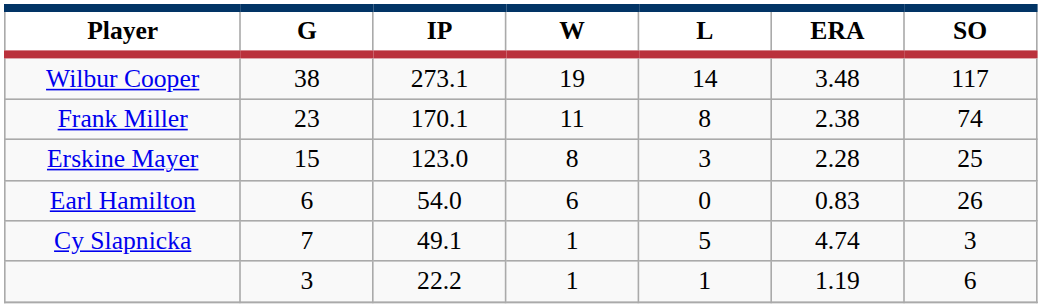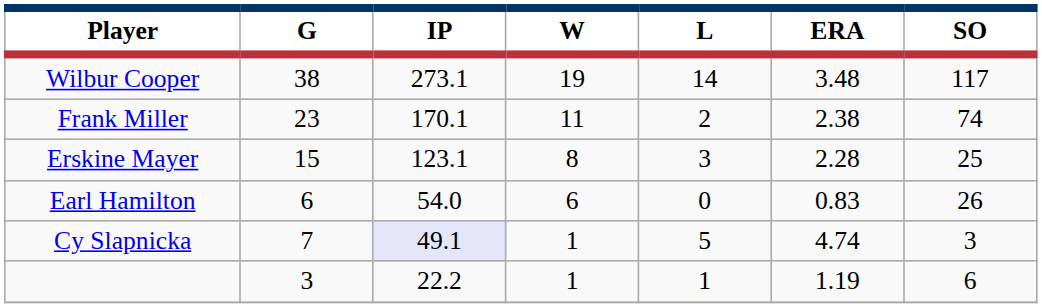Frank Miller | L: 8 -> 2
Erskine Mayer | IP: 123.0 -> 123.1
Cy Slapnicka | IP: no background -> lavender background
